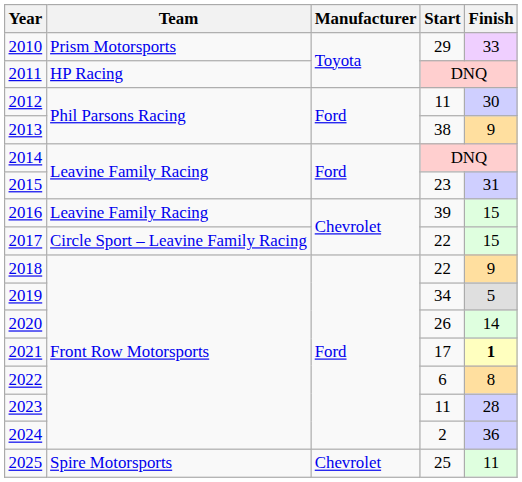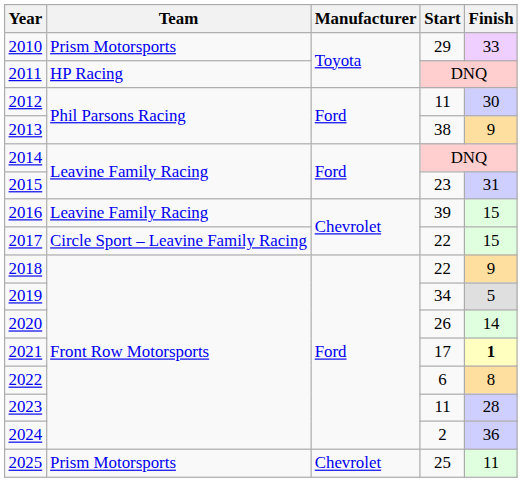2025 | Team: Spire Motorsports -> Prism Motorsports
